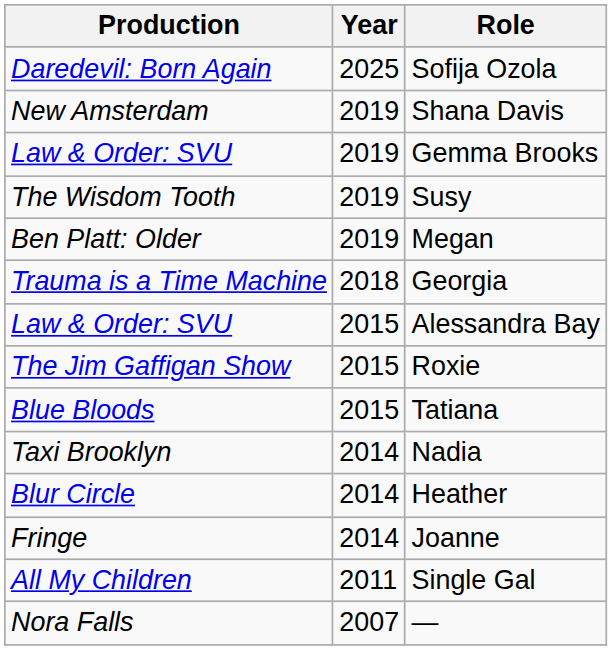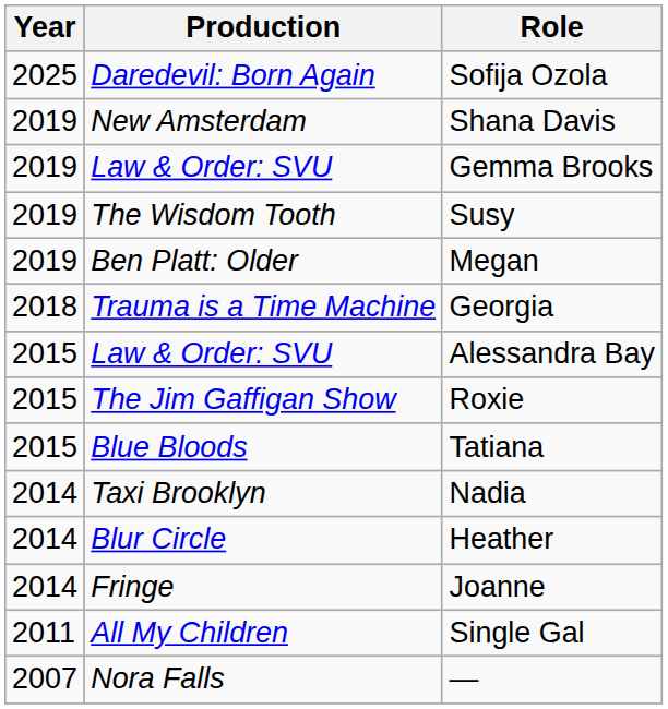columns swapped: Year <-> Production
